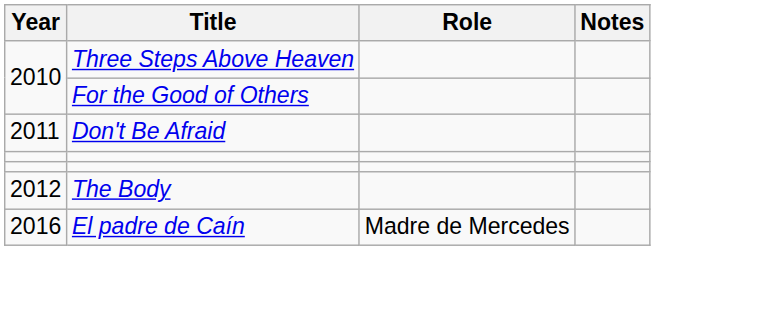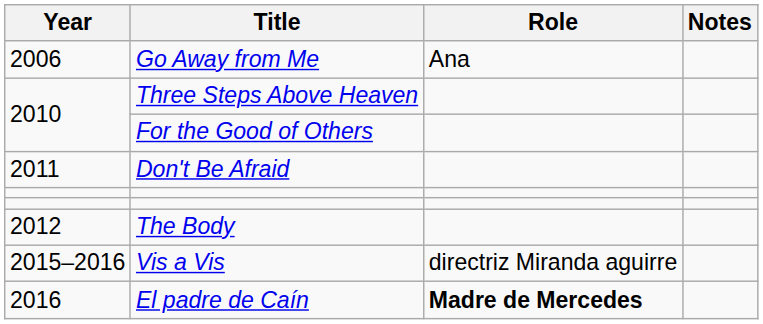+ row: 2006 | Go Away from Me | Ana
+ row: 2015–2016 | Vis a Vis | directriz Miranda aguirre
El padre de Caín | Role: normal -> bold
